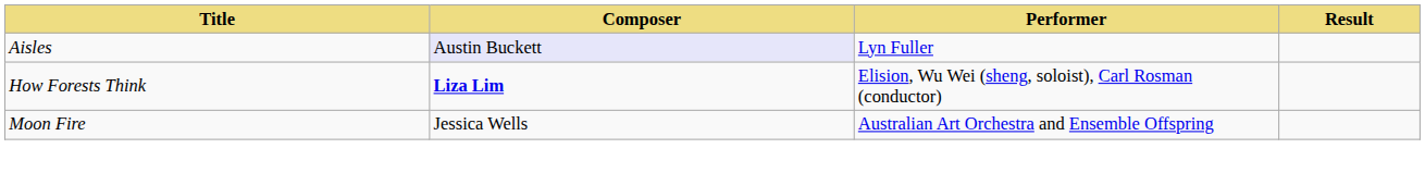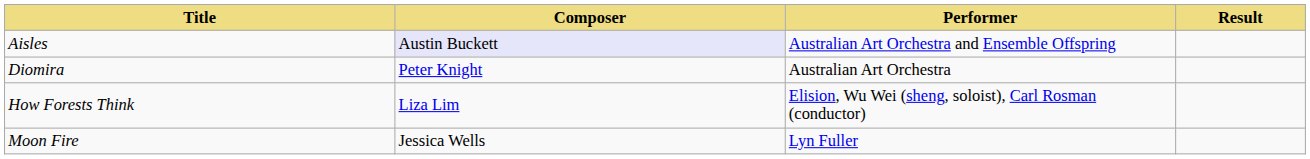Aisles | Performer: Lyn Fuller -> Australian Art Orchestra and Ensemble Offspring
+ row: Diomira | Peter Knight | Australian Art Orchestra
How Forests Think | Composer: bold -> normal
Moon Fire | Performer: Australian Art Orchestra and Ensemble Offspring -> Lyn Fuller
